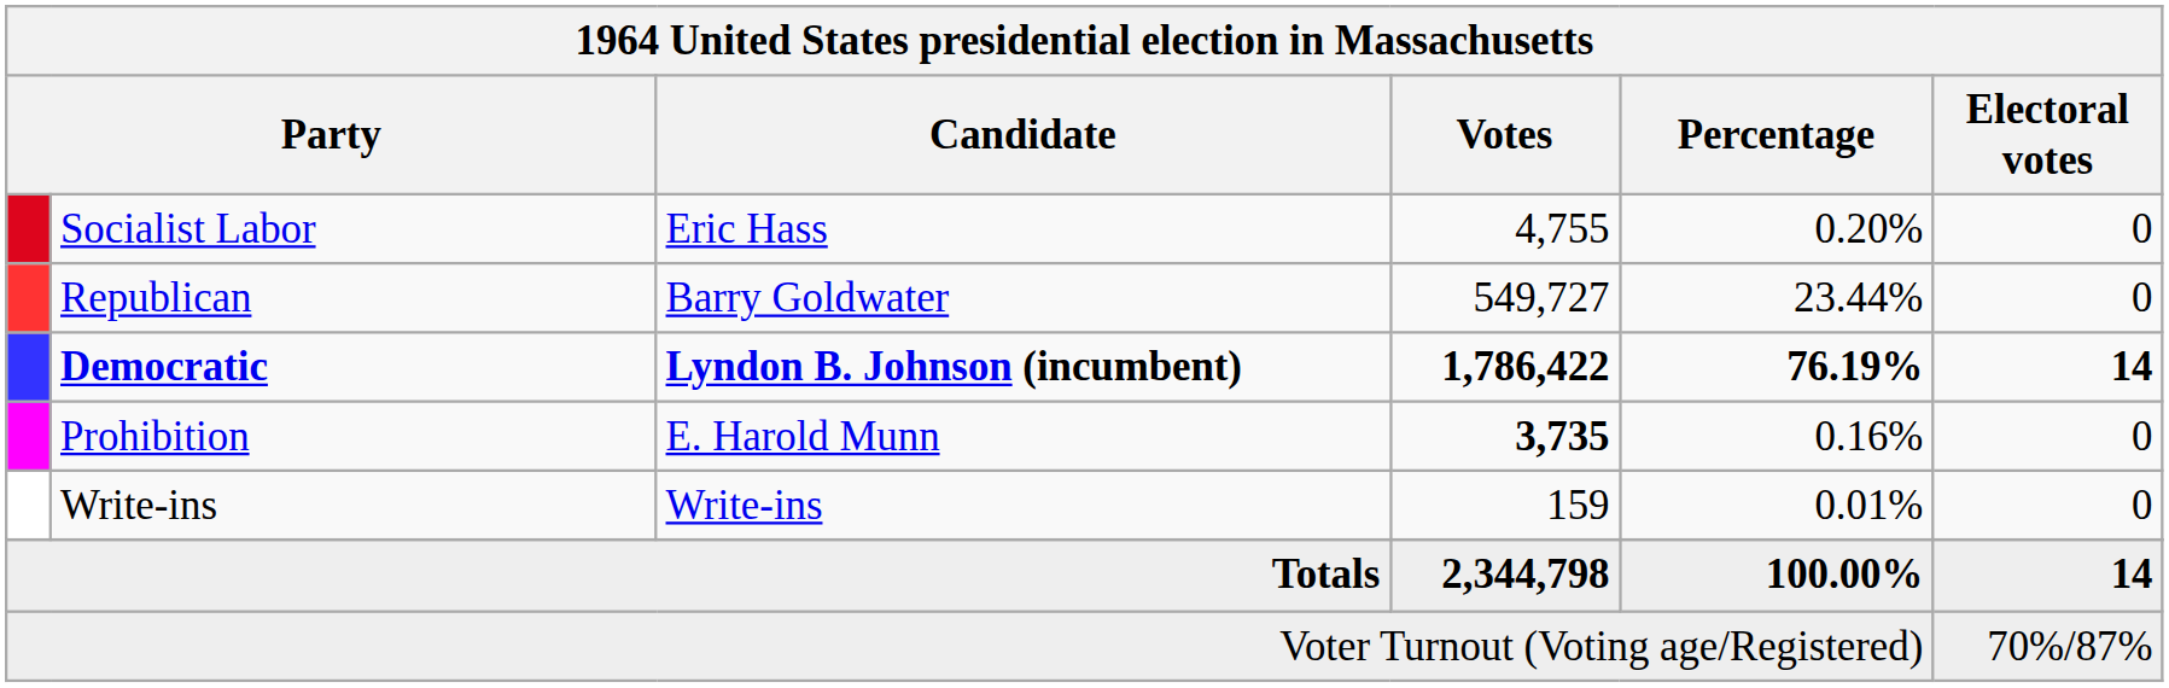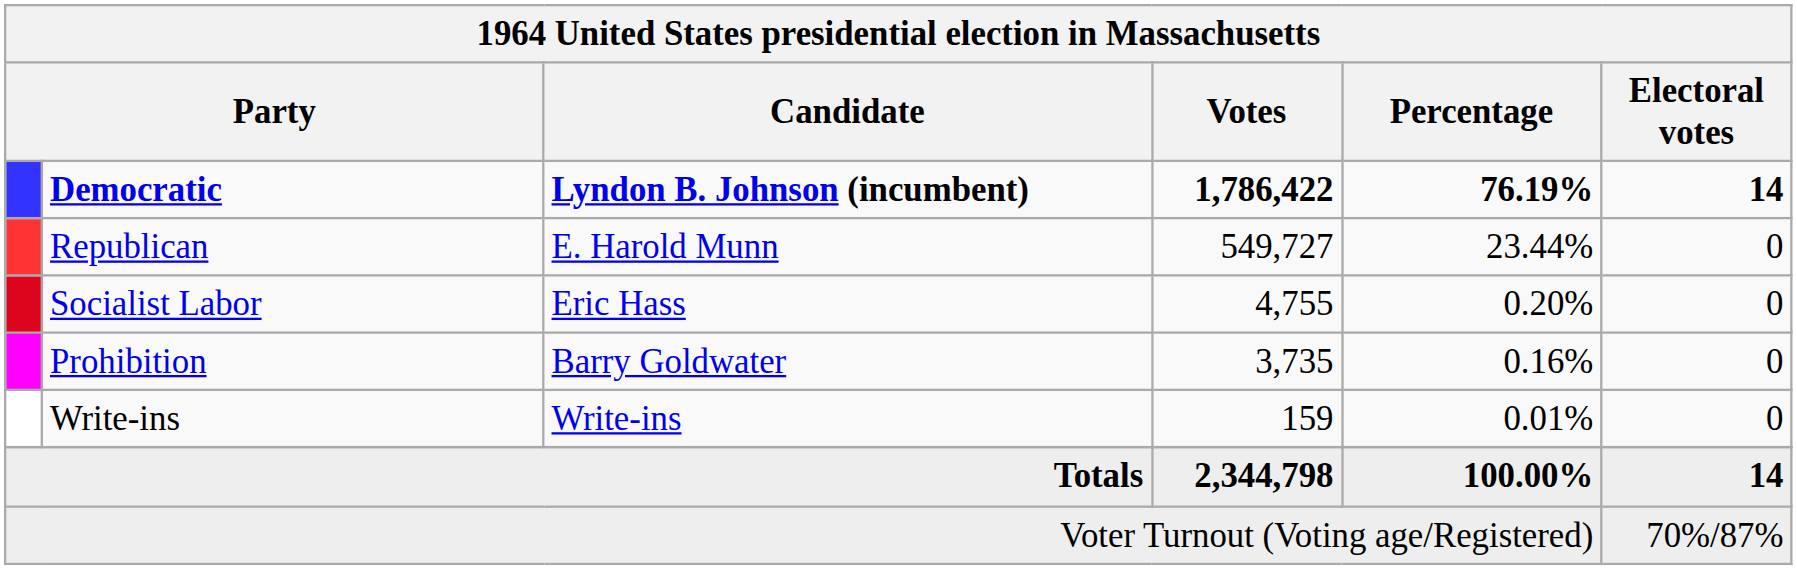rows swapped: Democratic <-> Socialist Labor
Republican | Candidate: Barry Goldwater -> E. Harold Munn
Prohibition | Candidate: E. Harold Munn -> Barry Goldwater
Prohibition | Votes: bold -> normal
